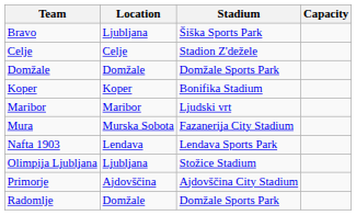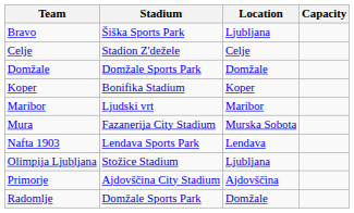columns swapped: Location <-> Stadium
